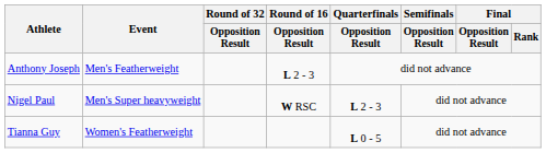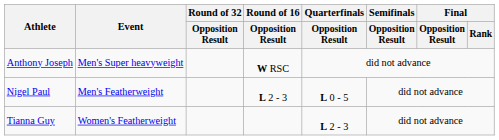Anthony Joseph | Event: Men's Featherweight -> Men's Super heavyweight
Anthony Joseph | Round of 16 / Opposition Result: L 2 - 3 -> W RSC
Nigel Paul | Event: Men's Super heavyweight -> Men's Featherweight
Nigel Paul | Round of 16 / Opposition Result: W RSC -> L 2 - 3
Nigel Paul | Quarterfinals / Opposition Result: L 2 - 3 -> L 0 - 5
Tianna Guy | Quarterfinals / Opposition Result: L 0 - 5 -> L 2 - 3
